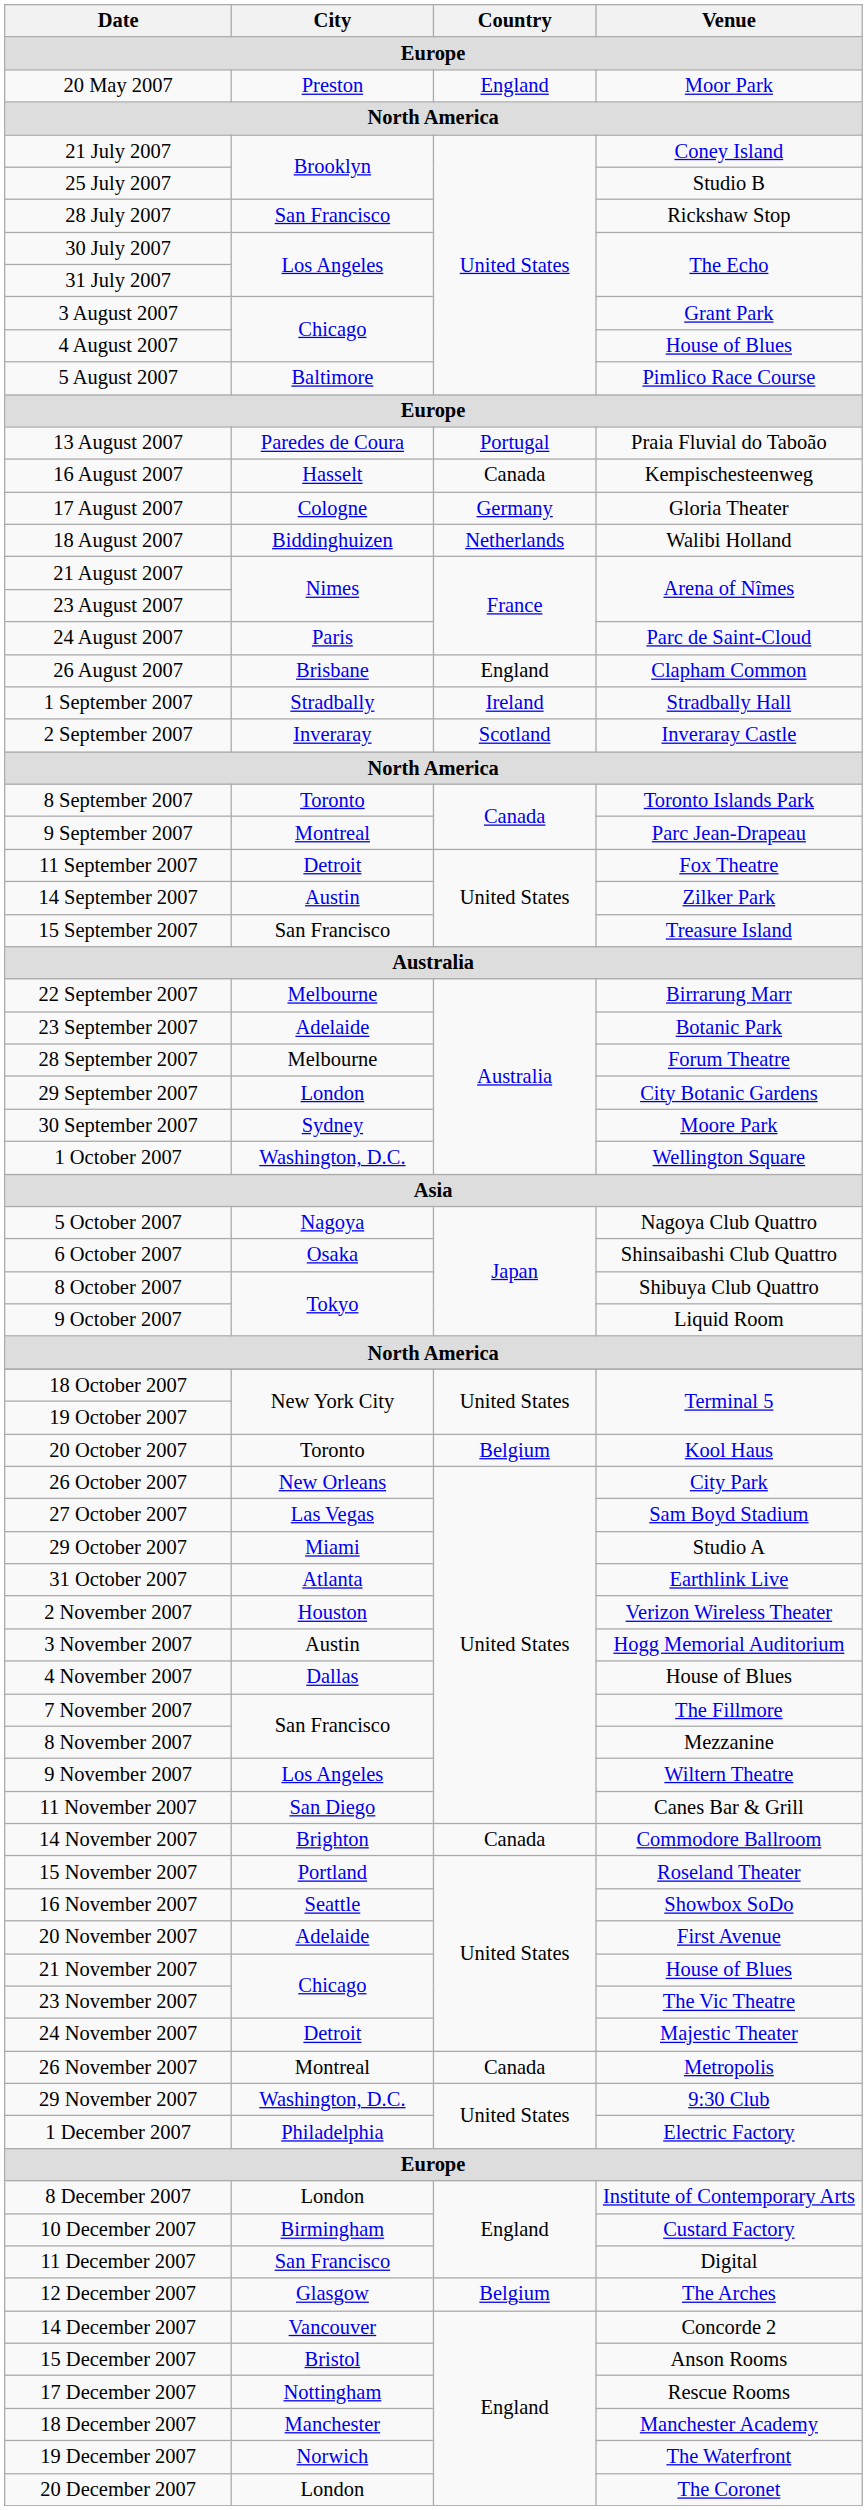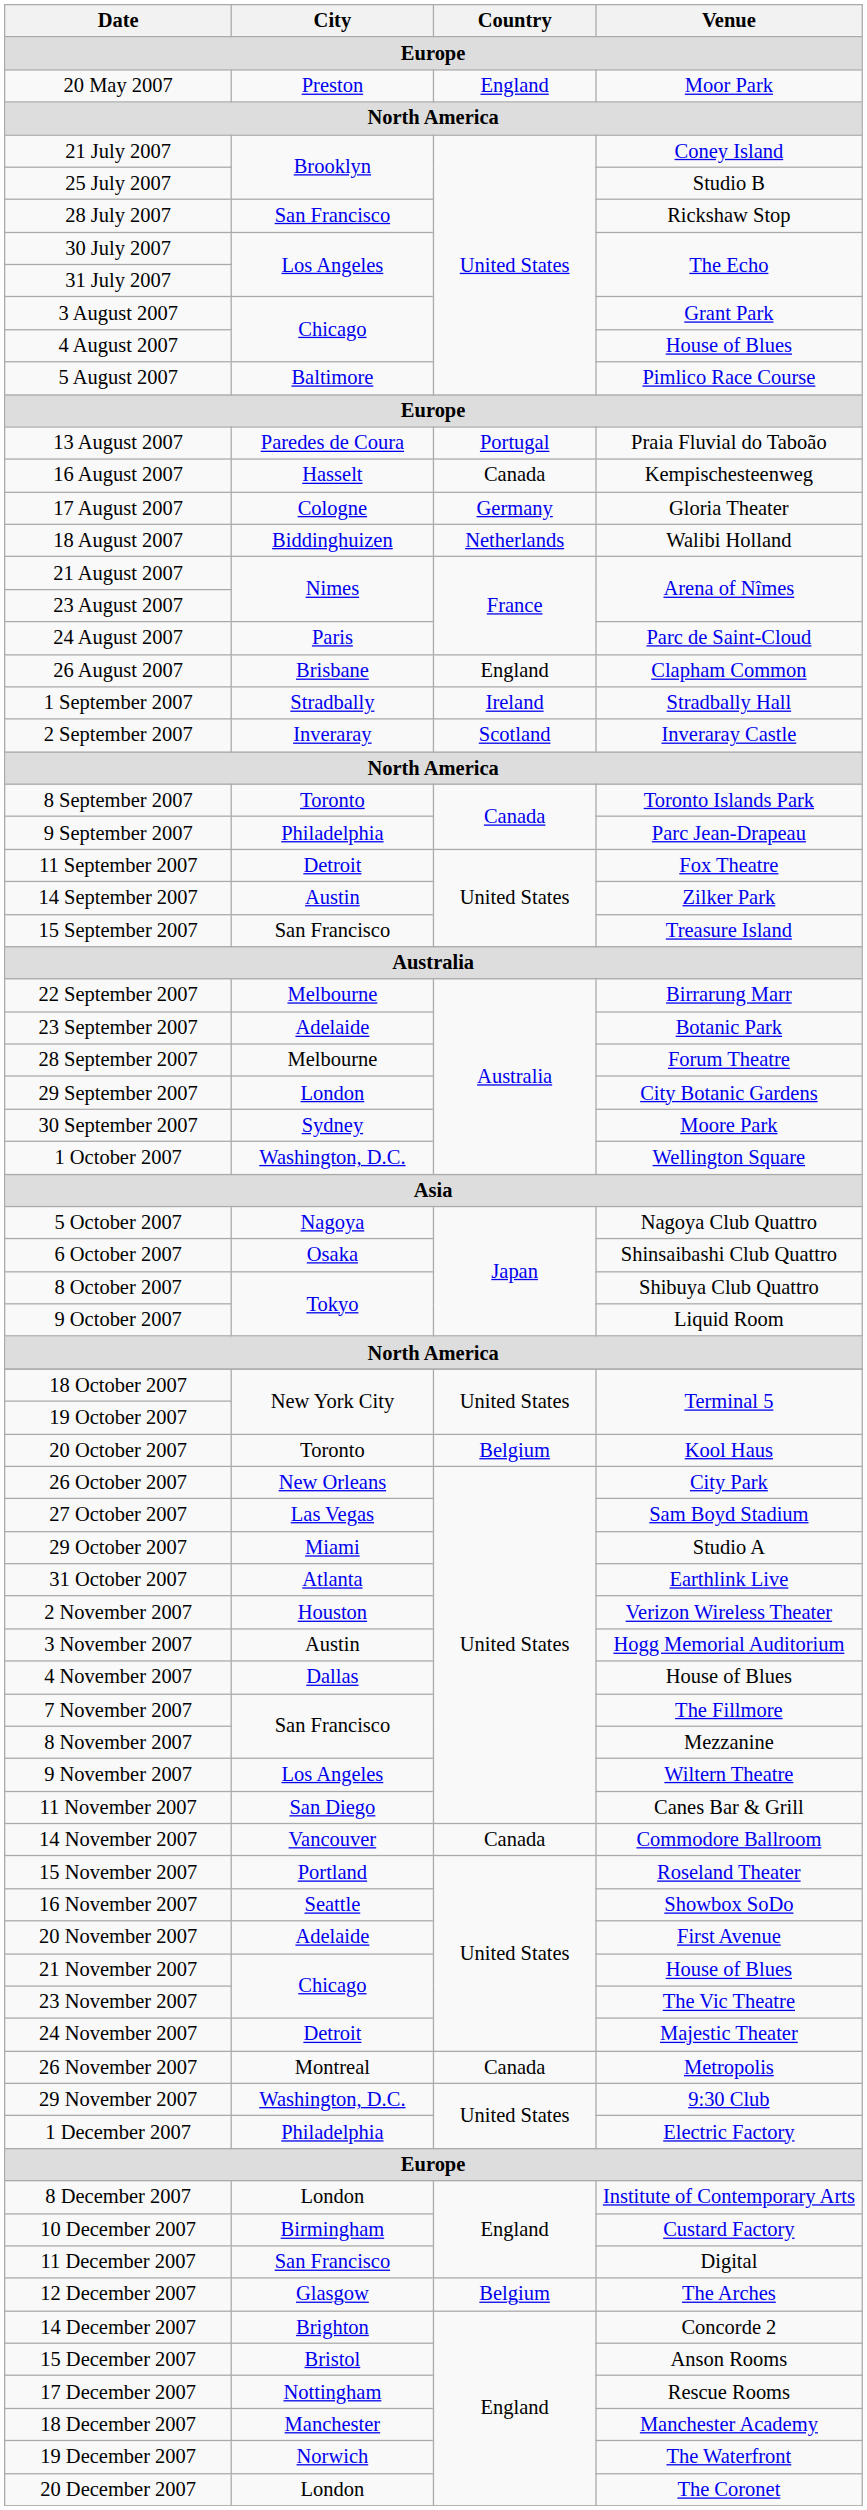9 September 2007 | City: Montreal -> Philadelphia
14 November 2007 | City: Brighton -> Vancouver
14 December 2007 | City: Vancouver -> Brighton
